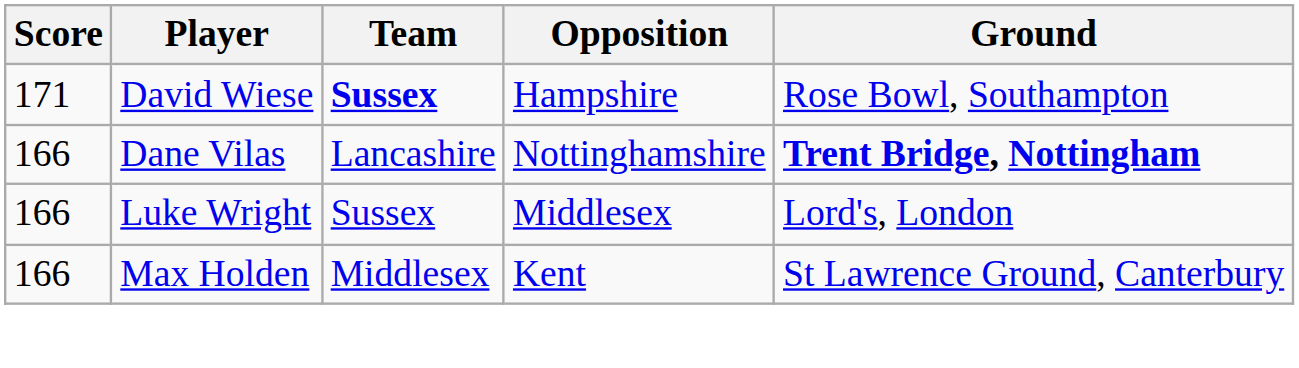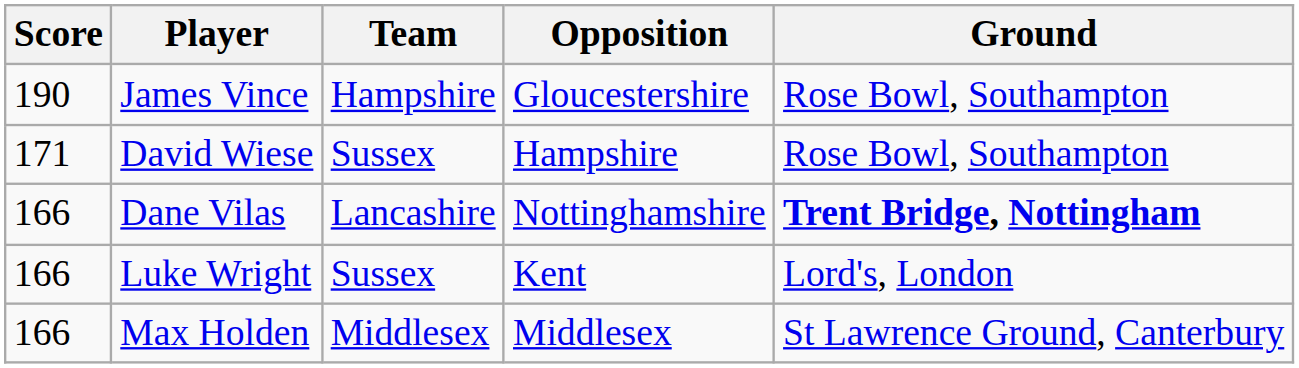+ row: 190 | James Vince | Hampshire | Gloucestershire | Rose Bowl, Southampton
David Wiese | Team: bold -> normal
Luke Wright | Opposition: Middlesex -> Kent
Max Holden | Opposition: Kent -> Middlesex
